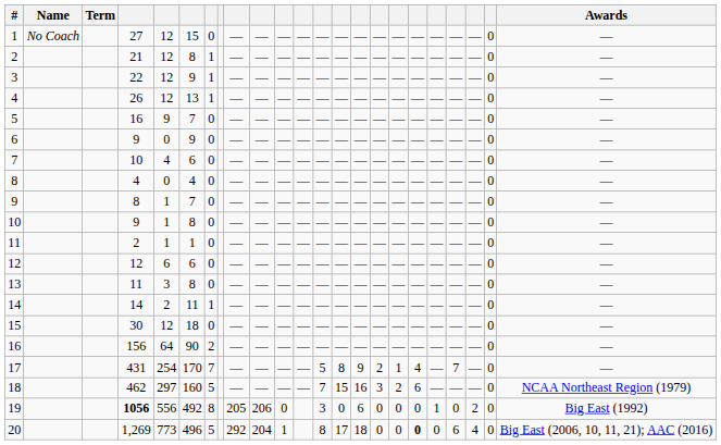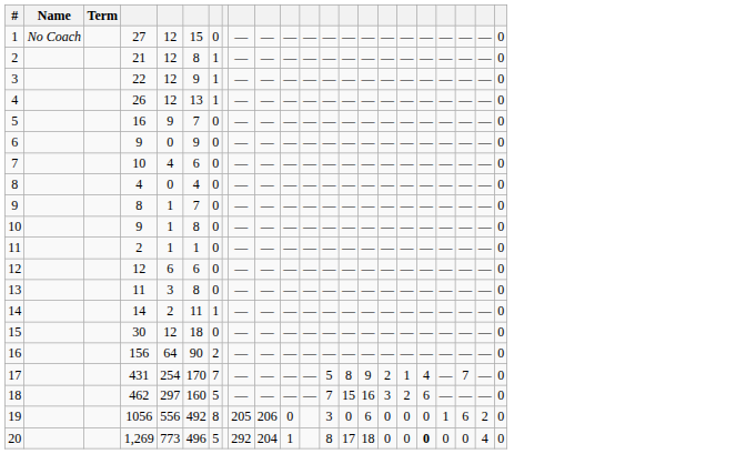- column: Awards | — | — | — | — | — | — | — | — | — | — | — | — | — | — | — | — | — | NCAA Northeast Region (1979) | Big East (1992) | Big East (2006, 10, 11, 21); AAC (2016)
19 | column 4: bold -> normal
19 | column 20: 0 -> 6
20 | column 20: 6 -> 0
